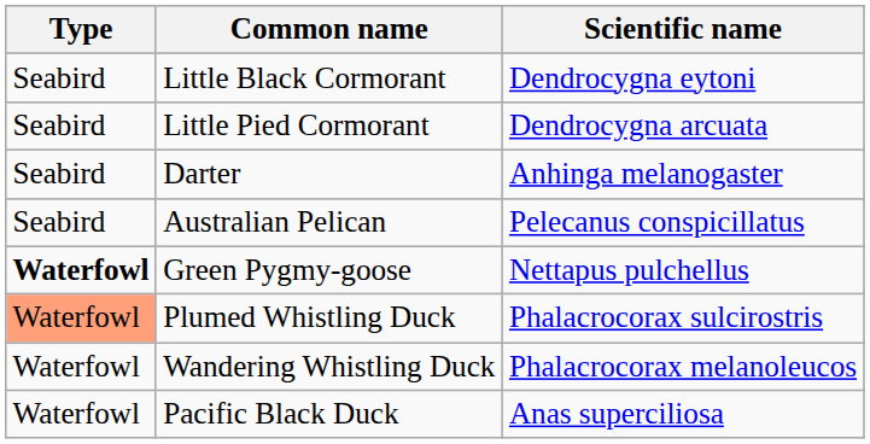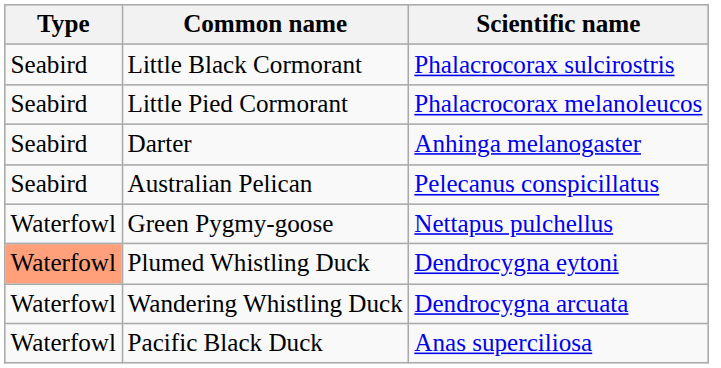Little Black Cormorant | Scientific name: Dendrocygna eytoni -> Phalacrocorax sulcirostris
Little Pied Cormorant | Scientific name: Dendrocygna arcuata -> Phalacrocorax melanoleucos
Green Pygmy-goose | Type: bold -> normal
Plumed Whistling Duck | Scientific name: Phalacrocorax sulcirostris -> Dendrocygna eytoni
Wandering Whistling Duck | Scientific name: Phalacrocorax melanoleucos -> Dendrocygna arcuata
